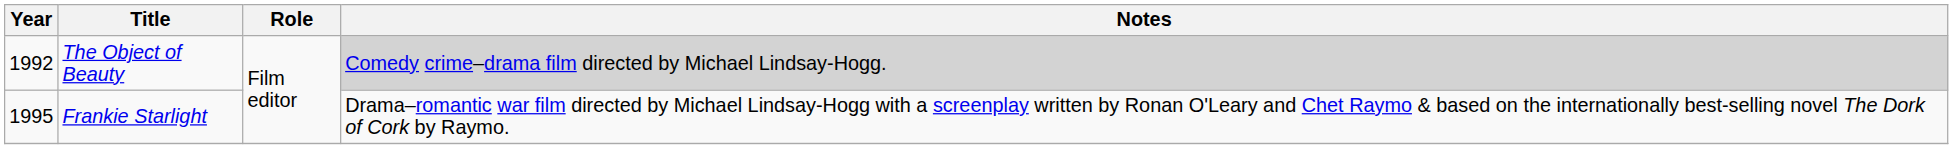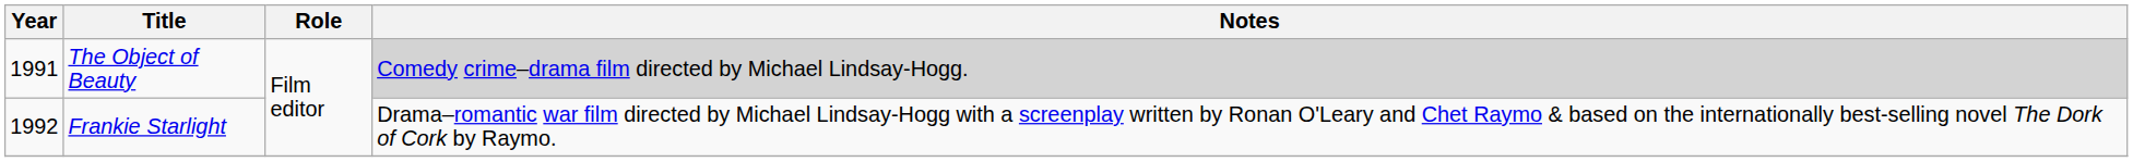The Object of Beauty | Year: 1992 -> 1991
Frankie Starlight | Year: 1995 -> 1992
